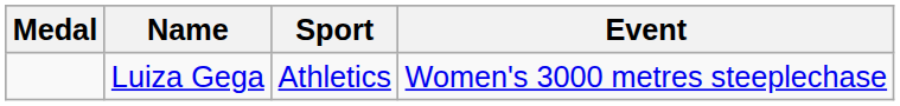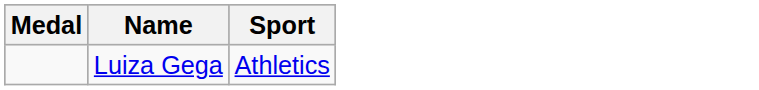- column: Event | Women's 3000 metres steeplechase
